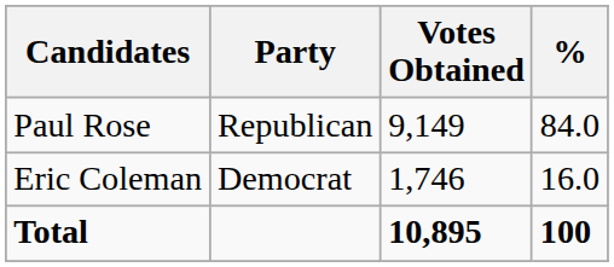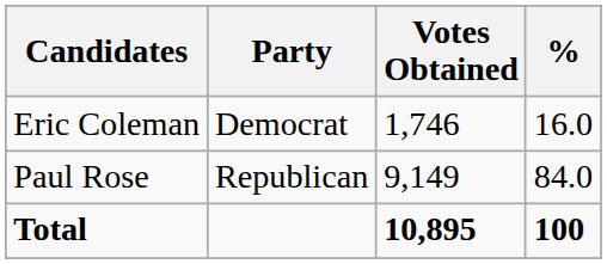rows swapped: Paul Rose <-> Eric Coleman
